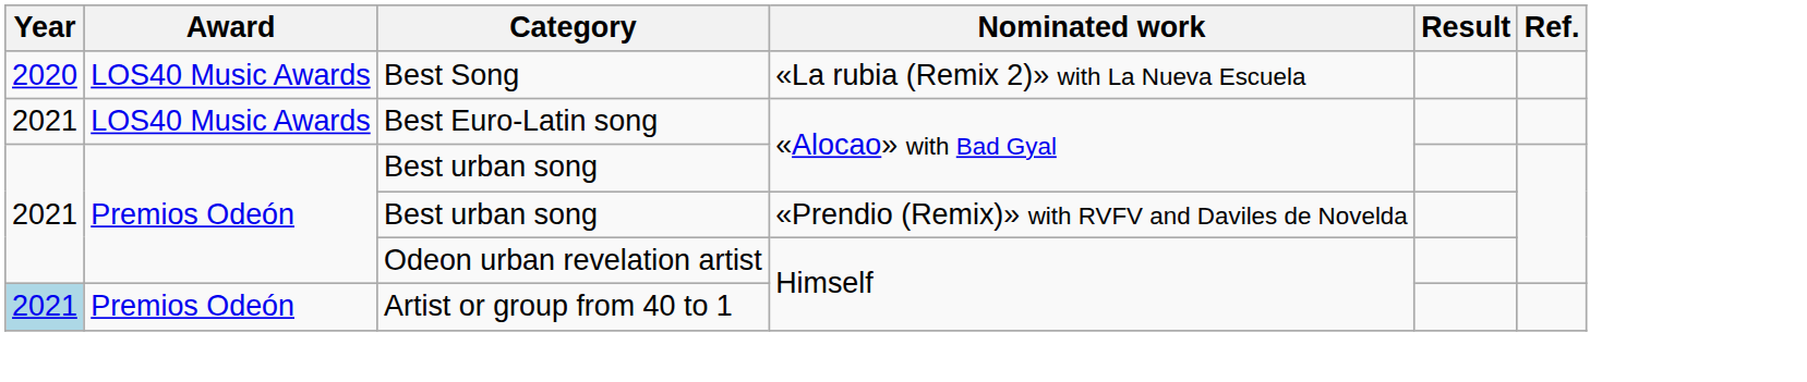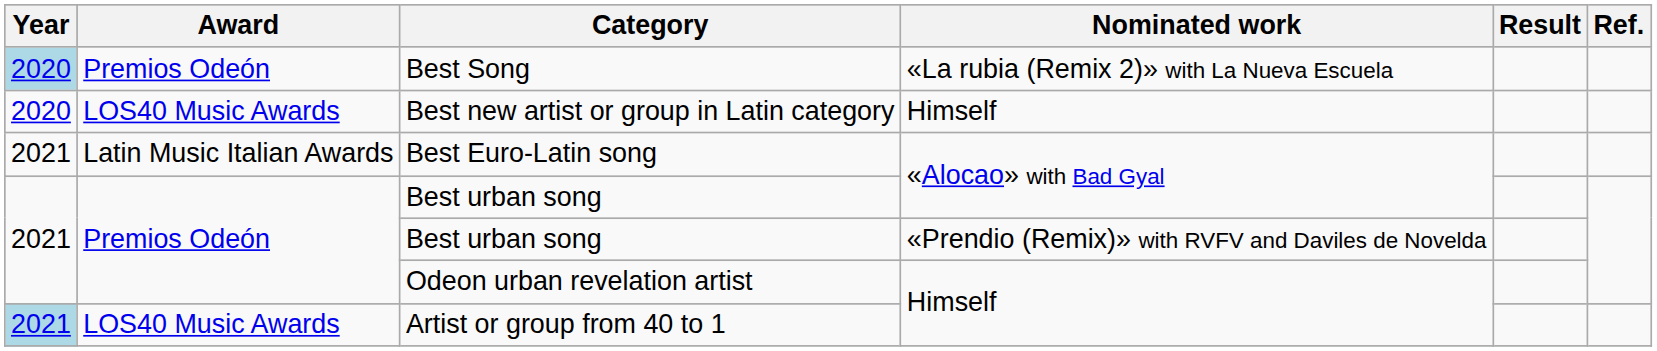Best Song | Year: no background -> lightblue background
Best Song | Award: LOS40 Music Awards -> Premios Odeón
+ row: 2020 | LOS40 Music Awards | Best new artist or group in Latin category | Himself
Best Euro-Latin song | Award: LOS40 Music Awards -> Latin Music Italian Awards
Artist or group from 40 to 1 | Award: Premios Odeón -> LOS40 Music Awards
